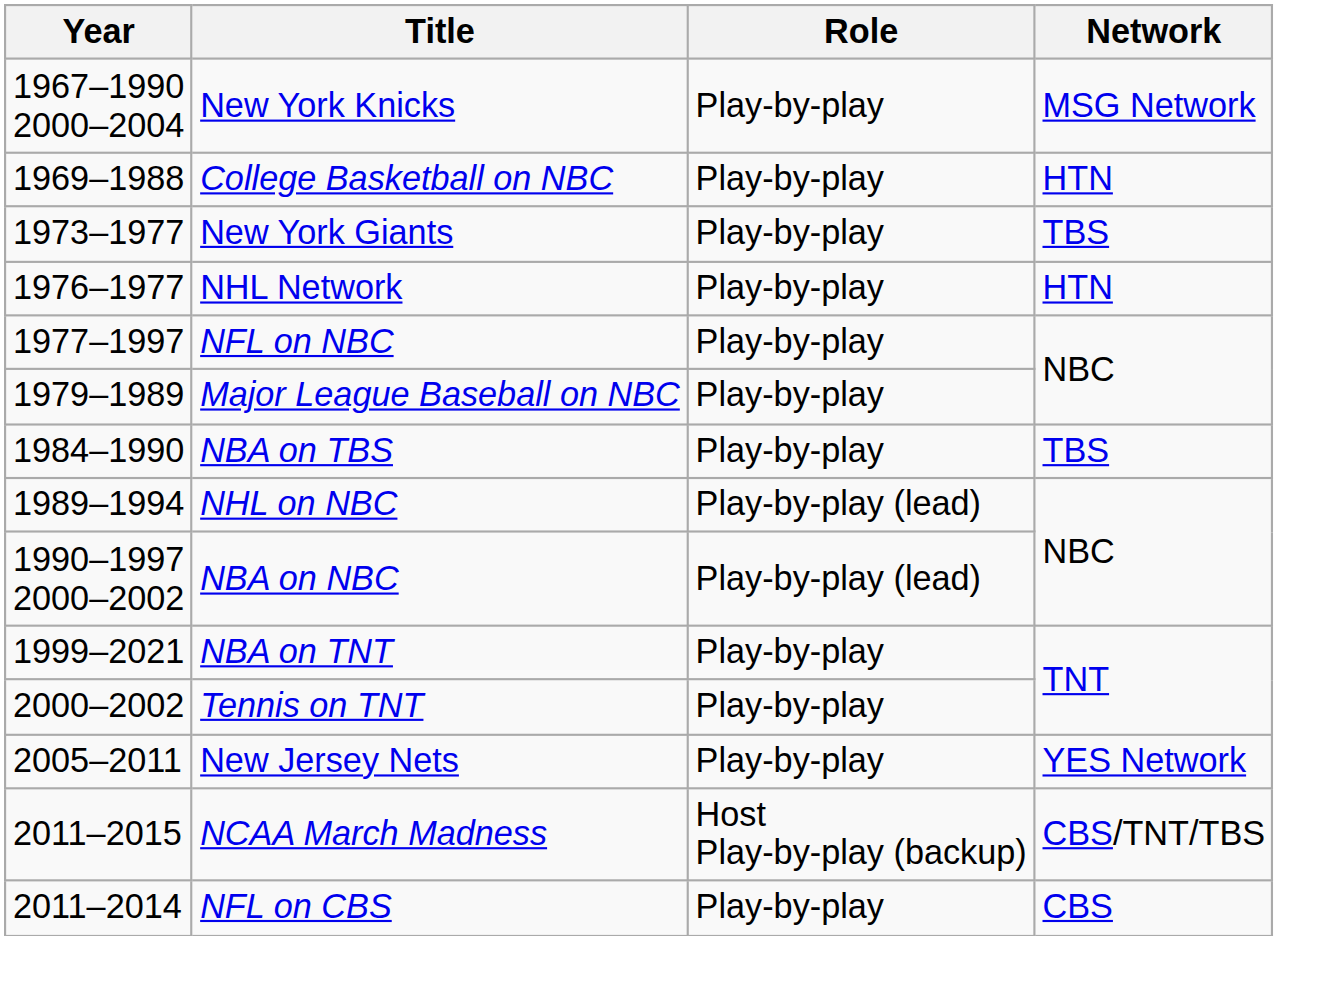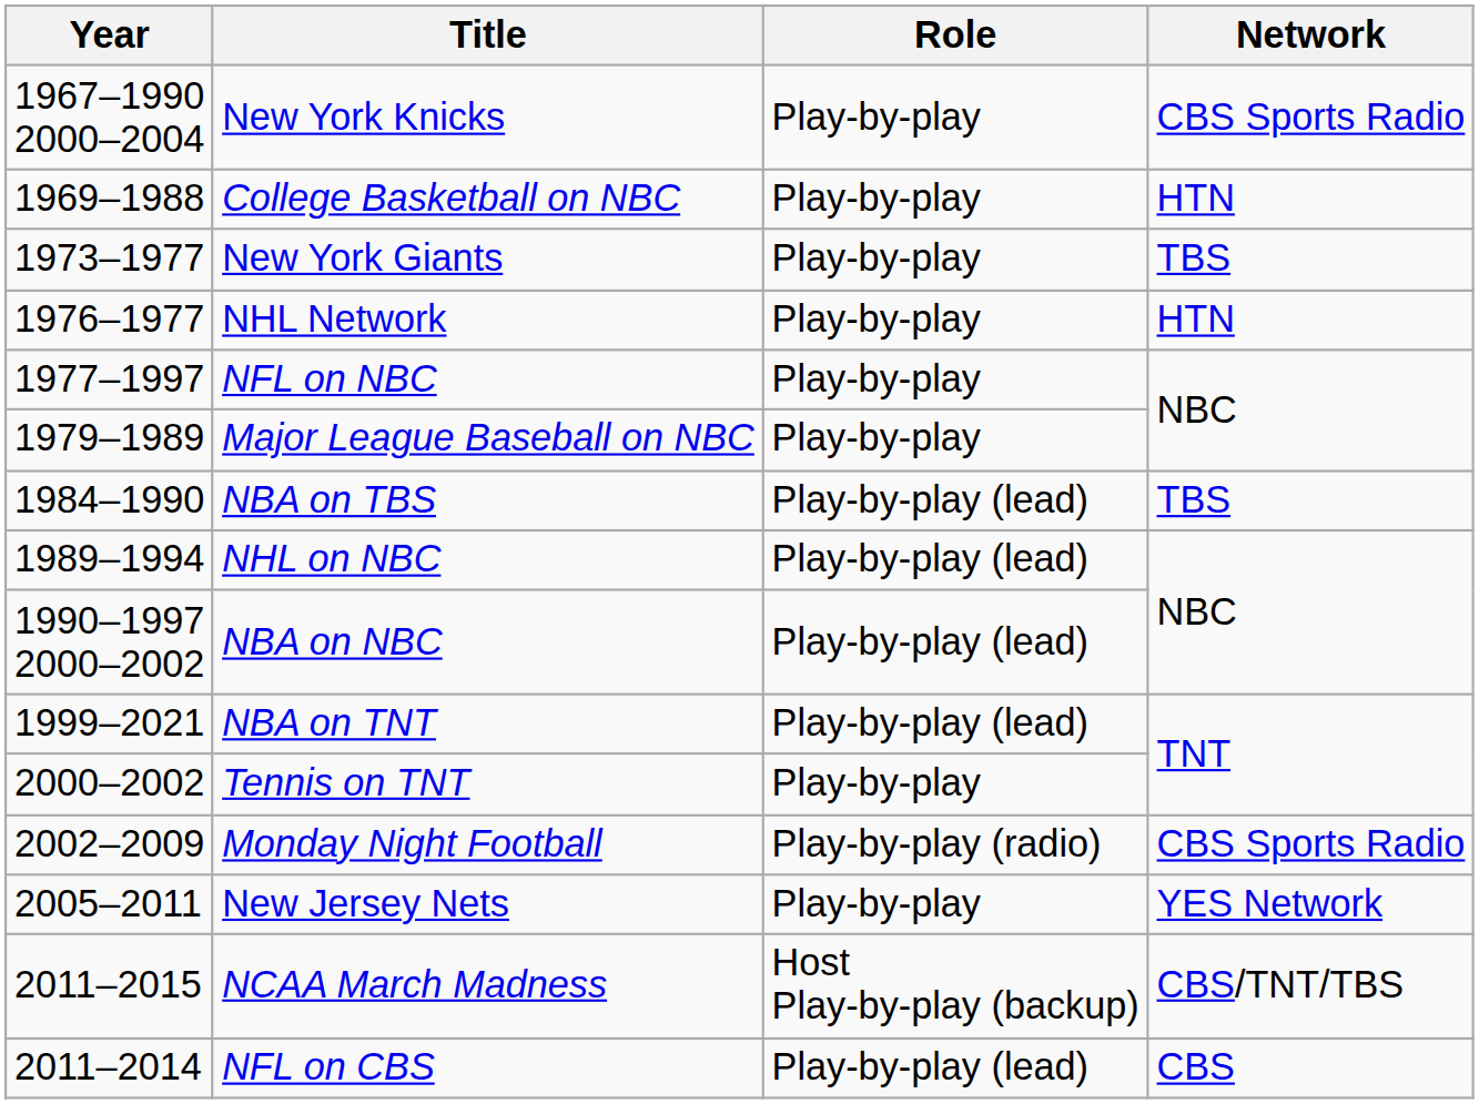New York Knicks | Network: MSG Network -> CBS Sports Radio
NBA on TBS | Role: Play-by-play -> Play-by-play (lead)
NBA on TNT | Role: Play-by-play -> Play-by-play (lead)
+ row: 2002–2009 | Monday Night Football | Play-by-play (radio) | CBS Sports Radio
NFL on CBS | Role: Play-by-play -> Play-by-play (lead)
